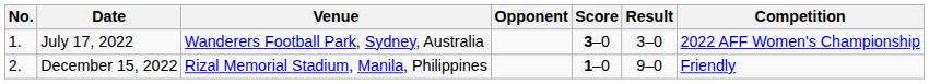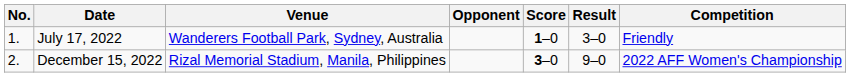July 17, 2022 | Score: 3–0 -> 1–0
July 17, 2022 | Competition: 2022 AFF Women's Championship -> Friendly
December 15, 2022 | Score: 1–0 -> 3–0
December 15, 2022 | Competition: Friendly -> 2022 AFF Women's Championship
